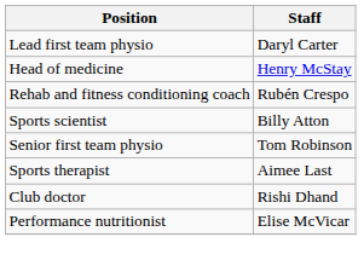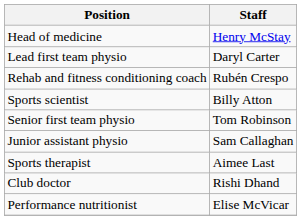rows swapped: Head of medicine <-> Lead first team physio
+ row: Junior assistant physio | Sam Callaghan
